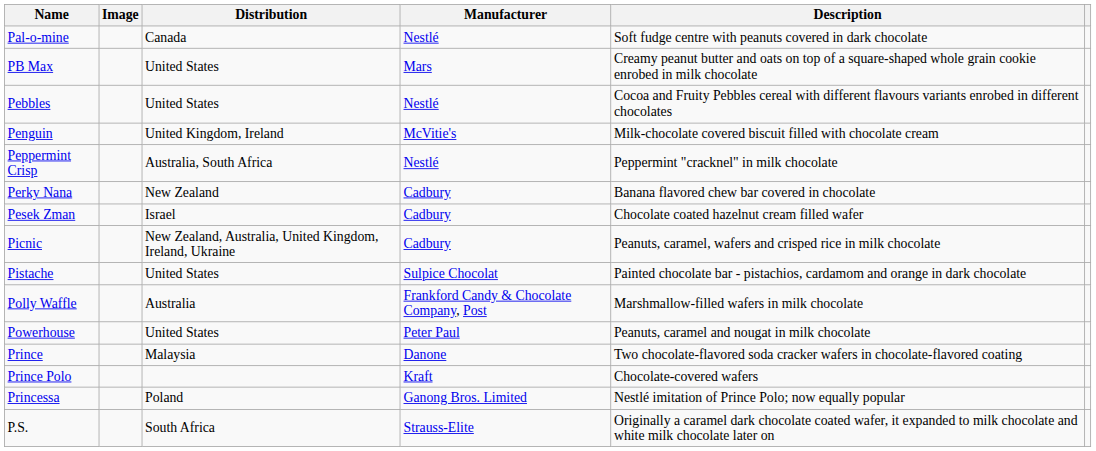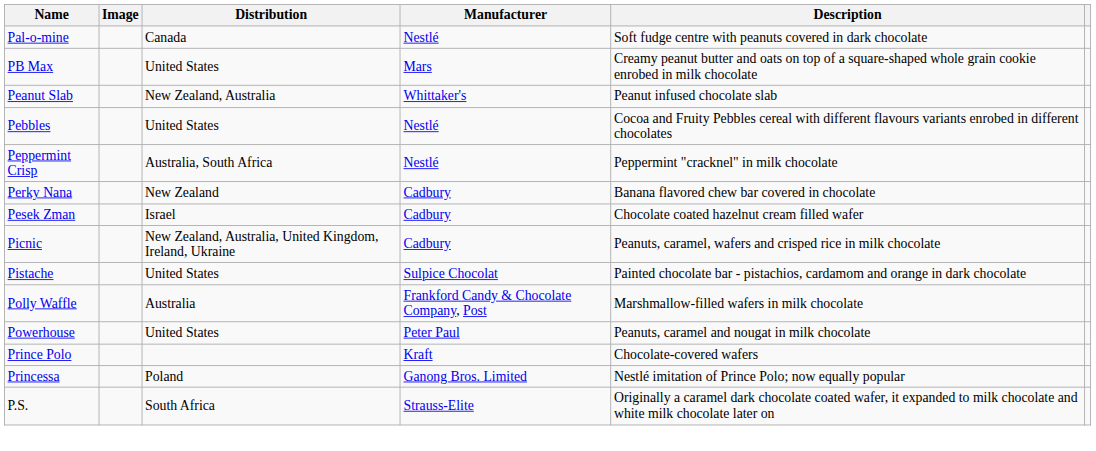+ row: Peanut Slab | New Zealand, Australia | Whittaker's | Peanut infused chocolate slab
- row: Penguin | United Kingdom, Ireland | McVitie's | Milk-chocolate covered biscuit filled with chocolate cream
- row: Prince | Malaysia | Danone | Two chocolate-flavored soda cracker wafers in chocolate-flavored coating
